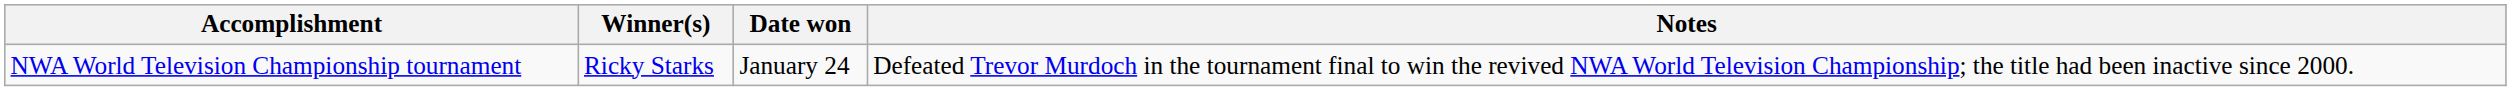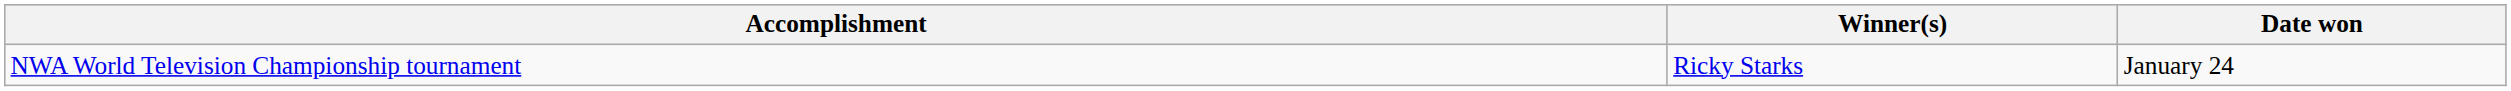- column: Notes | Defeated Trevor Murdoch in the tournament final to win the revived NWA World Television Championship; the title had been inactive since 2000.
